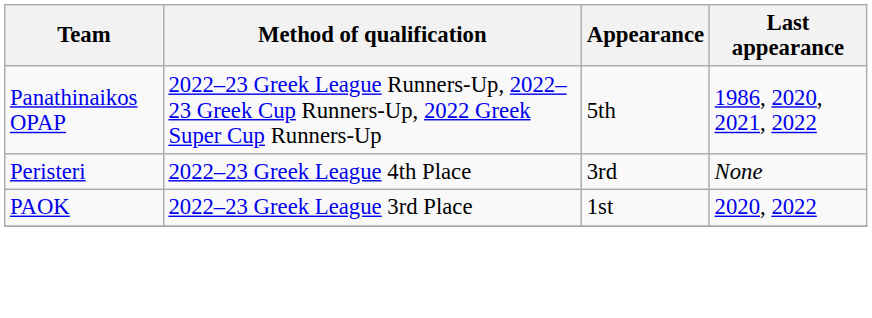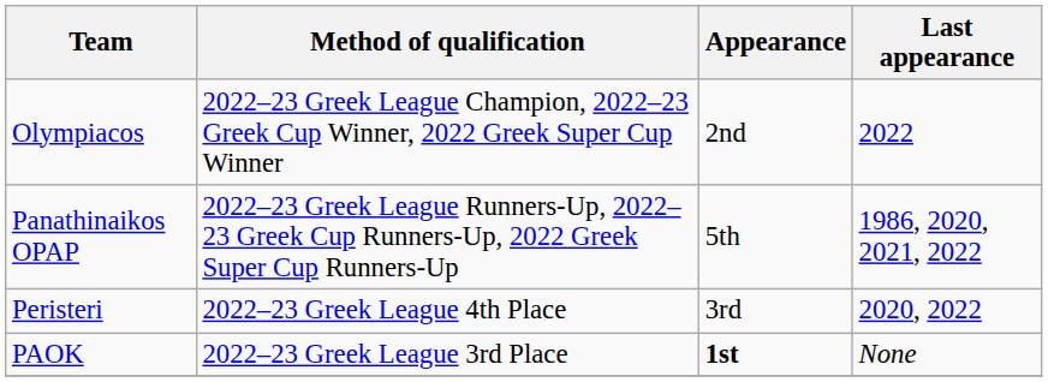+ row: Olympiacos | 2022–23 Greek League Champion, 2022–23 Greek Cup Winner, 2022 Greek Super Cup Winner | 2nd | 2022
Peristeri | Last appearance: None -> 2020, 2022
PAOK | Appearance: normal -> bold
PAOK | Last appearance: 2020, 2022 -> None
